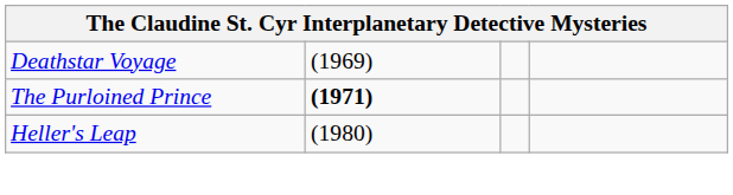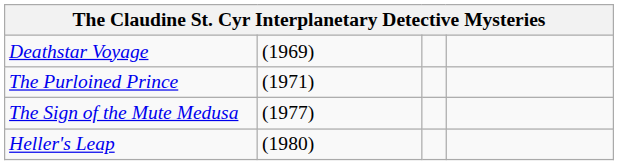The Purloined Prince | column 2: bold -> normal
+ row: The Sign of the Mute Medusa | (1977)
